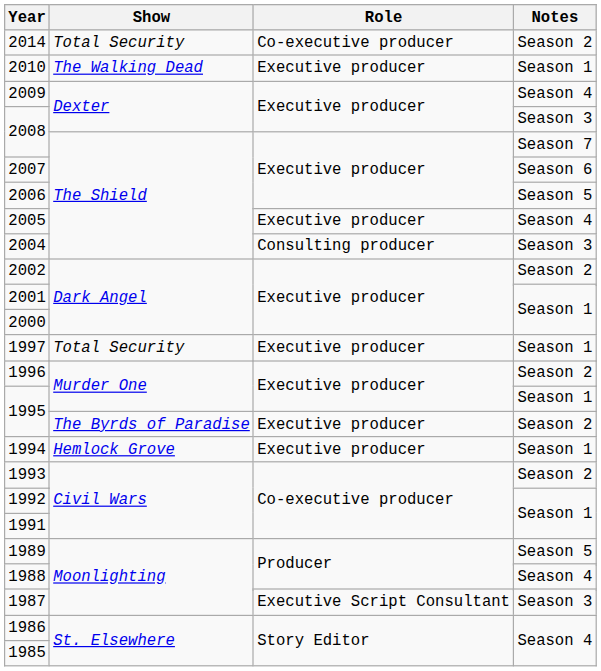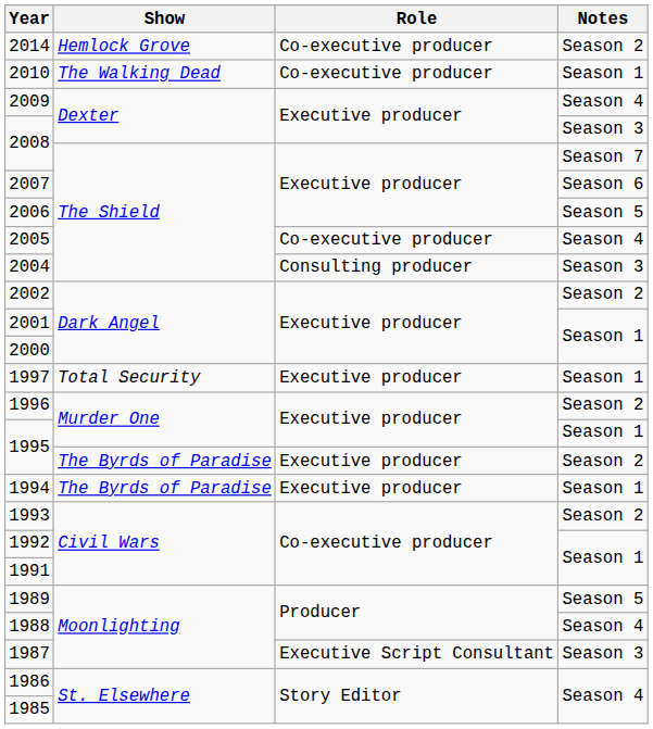2014 | Show: Total Security -> Hemlock Grove
2010 | Role: Executive producer -> Co-executive producer
2005 | Role: Executive producer -> Co-executive producer
1994 | Show: Hemlock Grove -> The Byrds of Paradise
